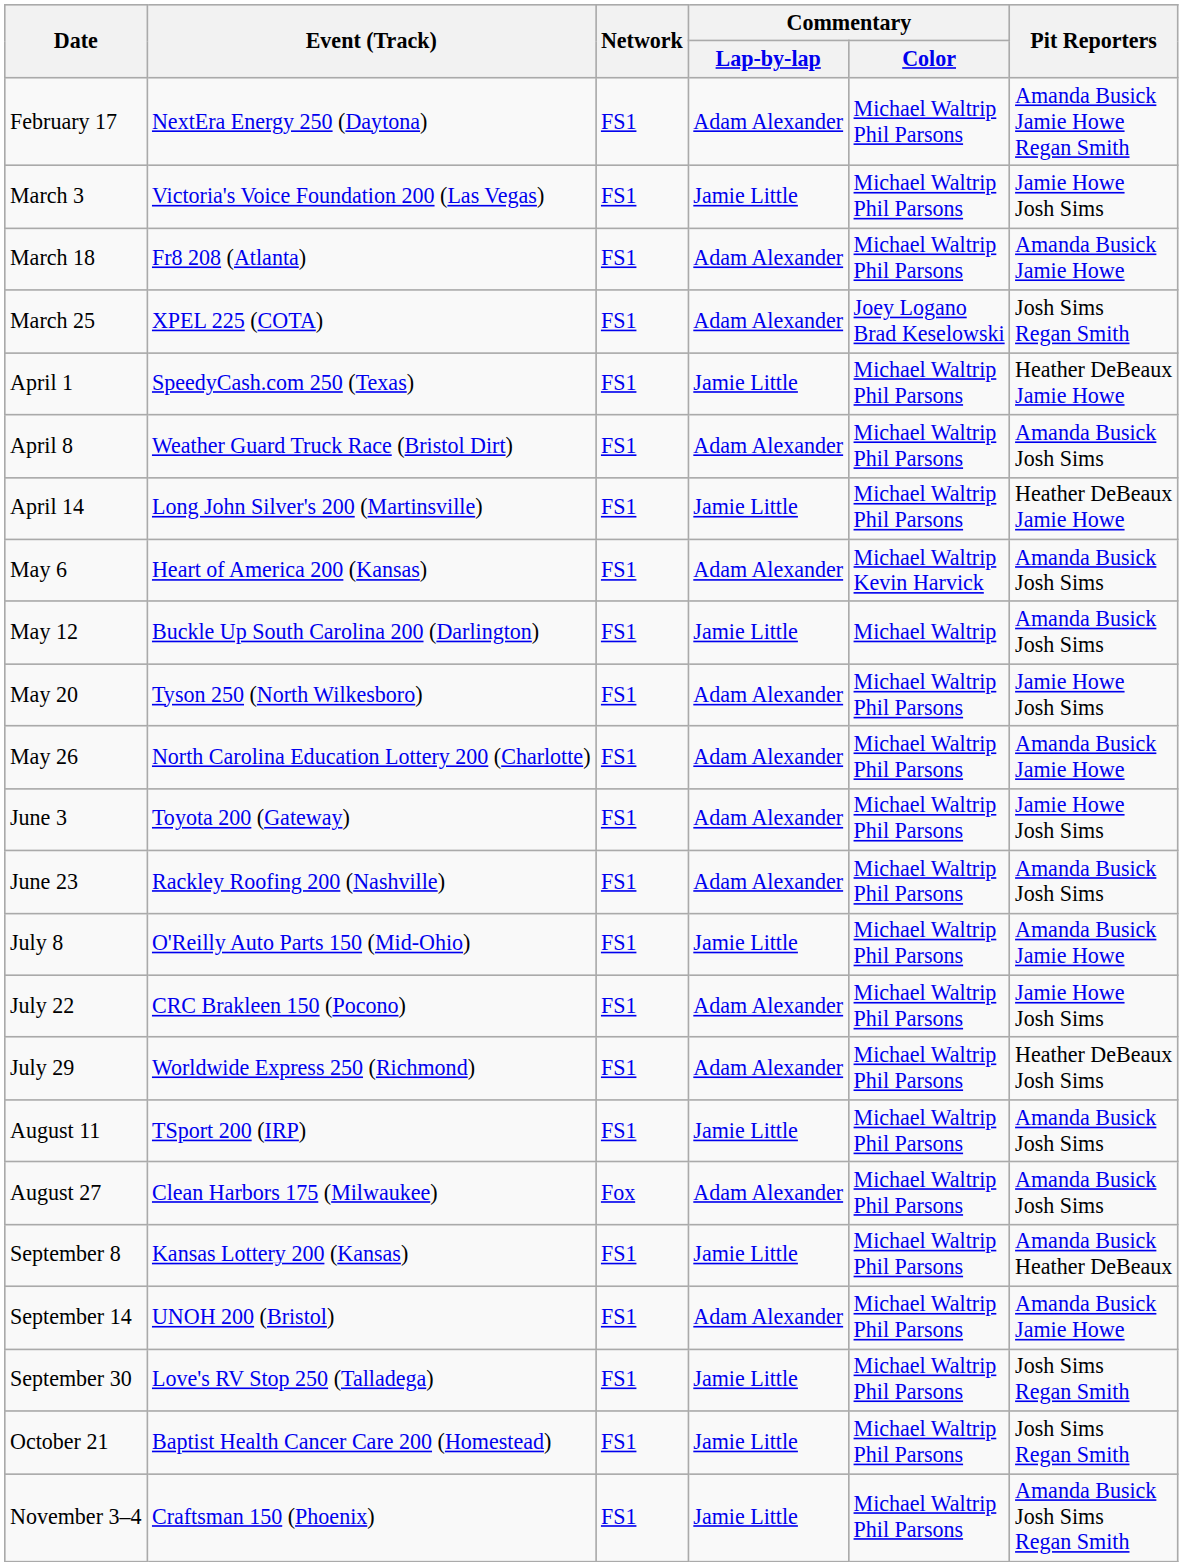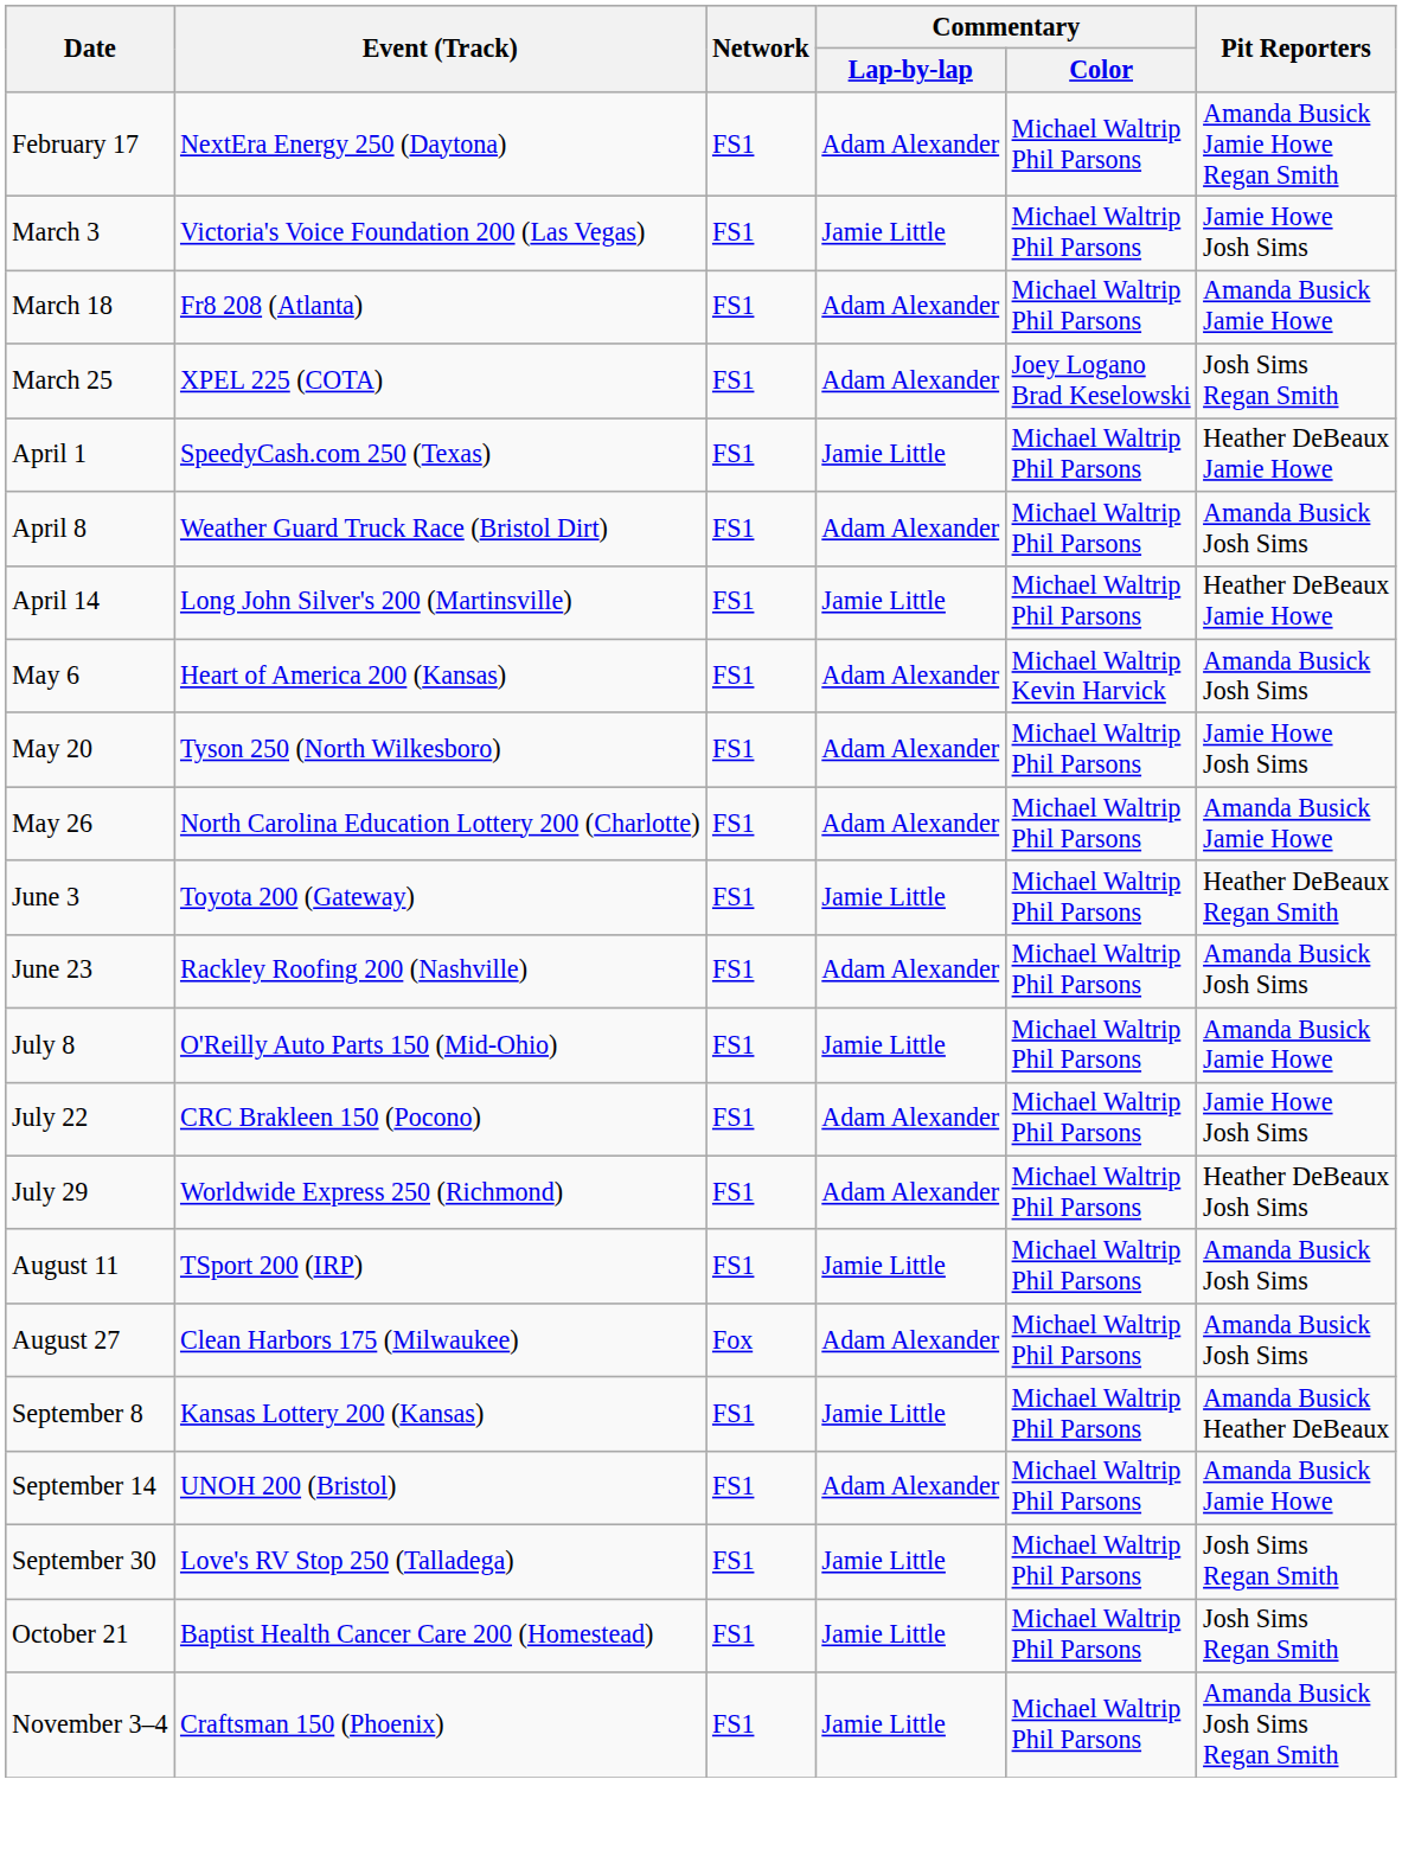- row: May 12 | Buckle Up South Carolina 200 (Darlington) | FS1 | Jamie Little | Michael Waltrip | Amanda Busick Josh Sims
June 3 | Commentary / Lap-by-lap: Adam Alexander -> Jamie Little
June 3 | Pit Reporters: Jamie Howe Josh Sims -> Heather DeBeaux Regan Smith
